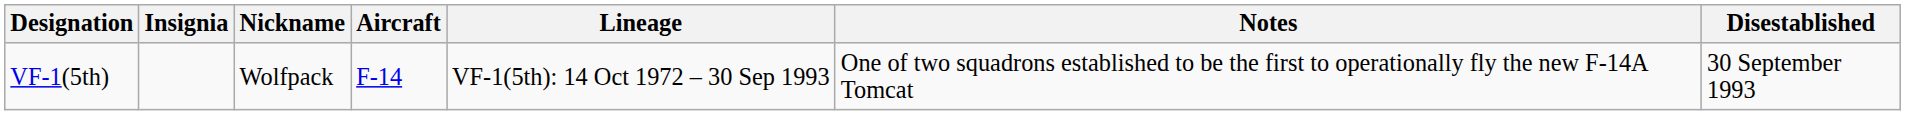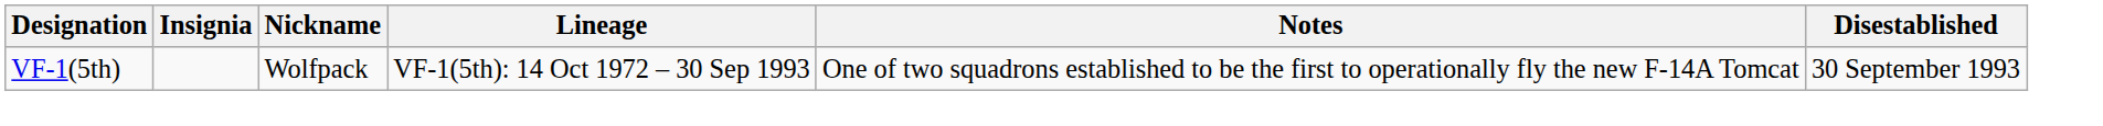- column: Aircraft | F-14
